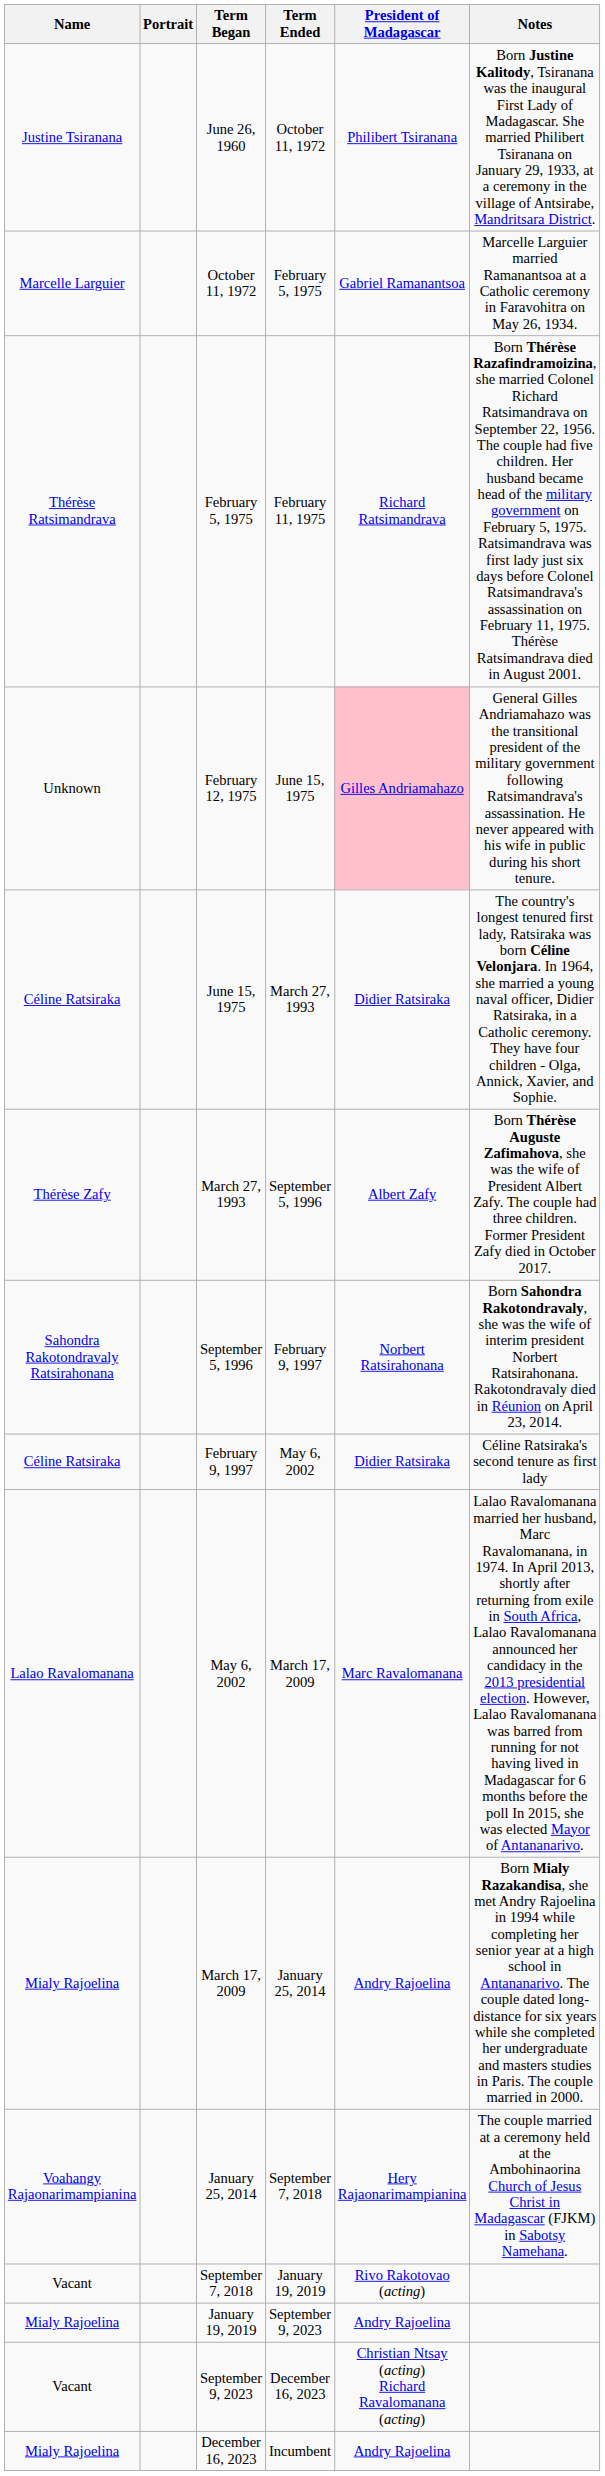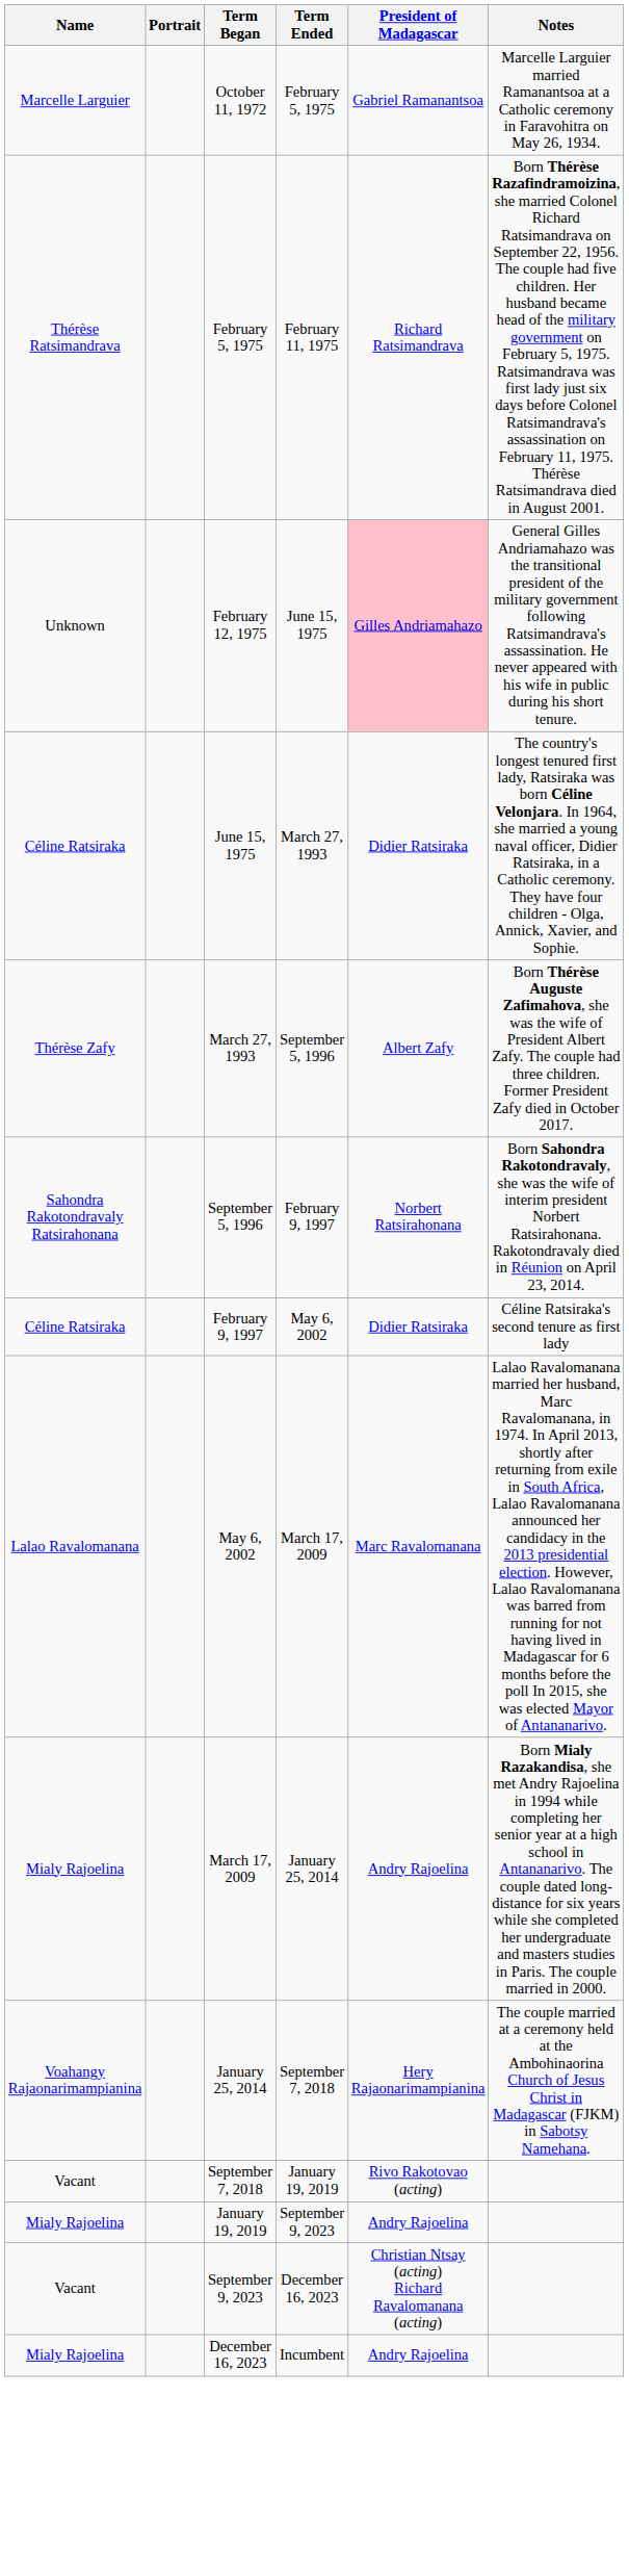- row: Justine Tsiranana | June 26, 1960 | October 11, 1972 | Philibert Tsiranana | Born Justine Kalitody, Tsiranana was the inaugural First Lady of Madagascar. She married Philibert Tsiranana on January 29, 1933, at a ceremony in the village of Antsirabe, Mandritsara District.
